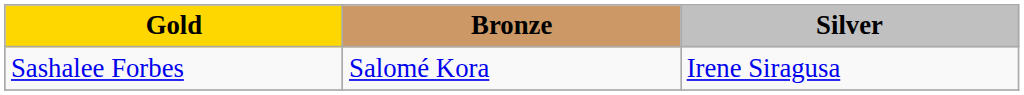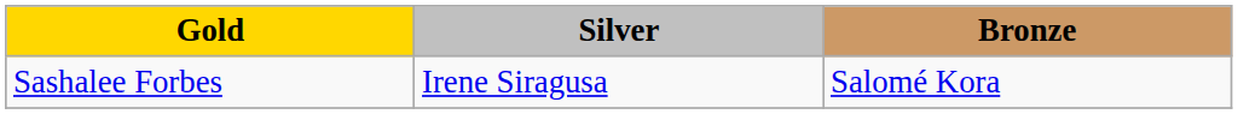columns swapped: Silver <-> Bronze
